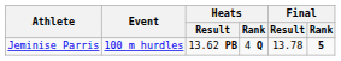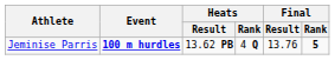Jeminise Parris | Event: normal -> bold
Jeminise Parris | Final / Result: 13.78 -> 13.76
